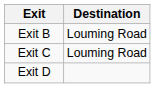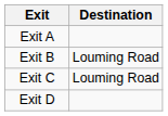+ row: Exit A
